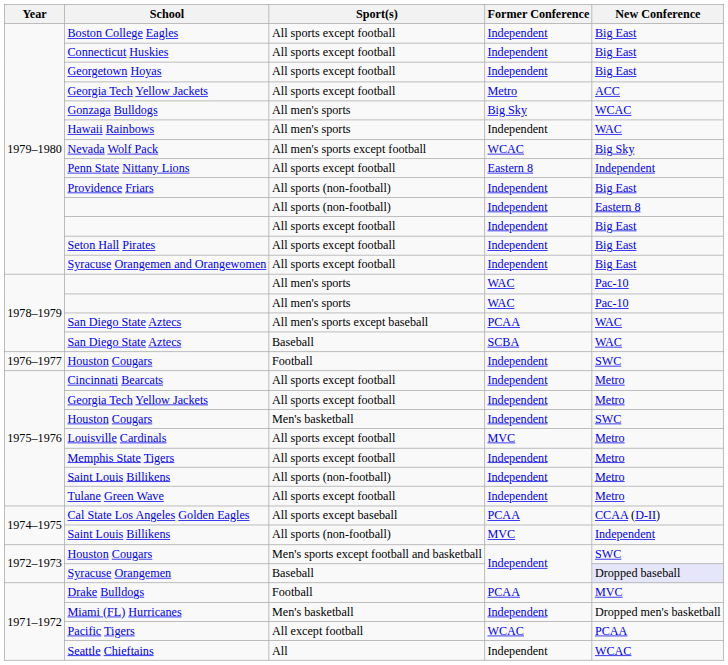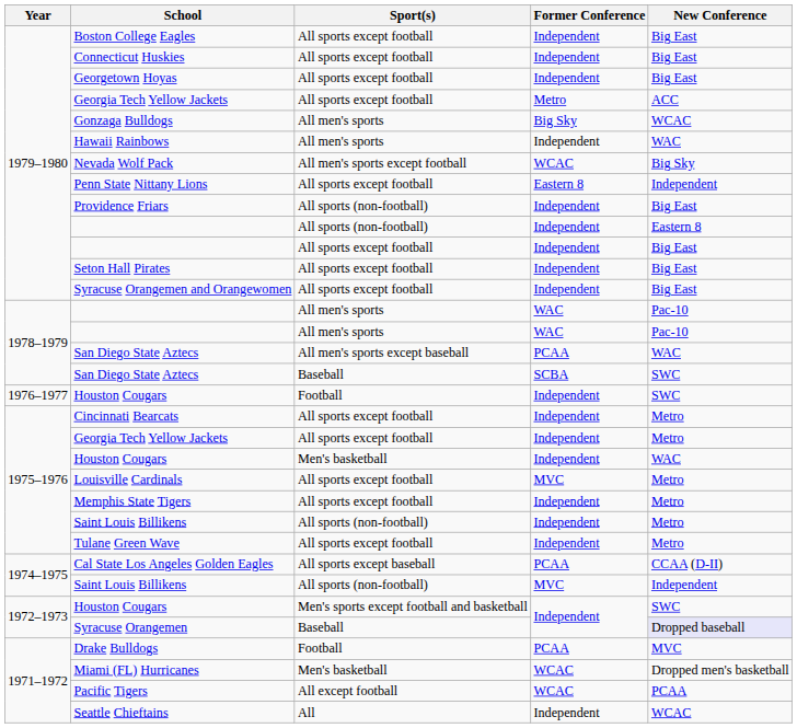San Diego State Aztecs / Baseball | New Conference: WAC -> SWC
Houston Cougars / Men's basketball | New Conference: SWC -> WAC
Miami (FL) Hurricanes | Former Conference: Independent -> WCAC
